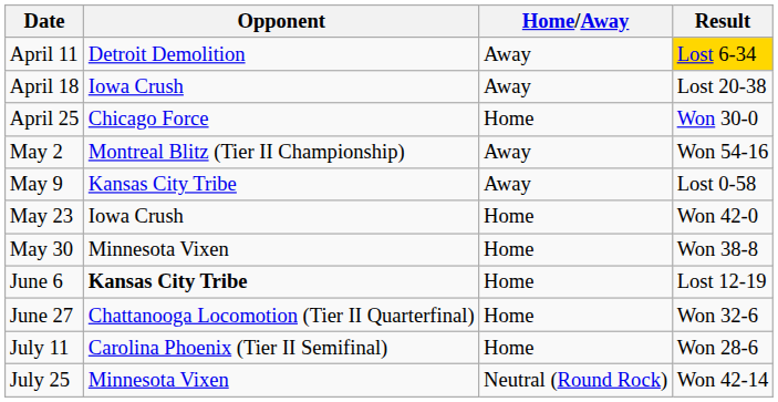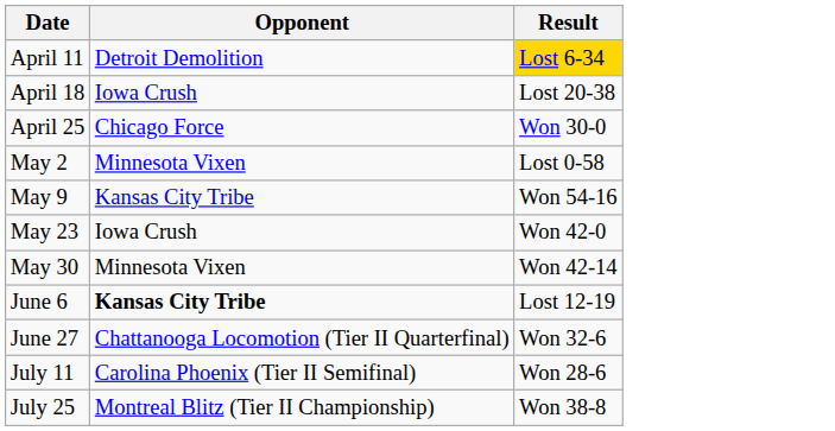- column: Home/Away | Away | Away | Home | Away | Away | Home | Home | Home | Home | Home | Neutral (Round Rock)
May 2 | Opponent: Montreal Blitz (Tier II Championship) -> Minnesota Vixen
May 2 | Result: Won 54-16 -> Lost 0-58
May 9 | Result: Lost 0-58 -> Won 54-16
May 30 | Result: Won 38-8 -> Won 42-14
July 25 | Opponent: Minnesota Vixen -> Montreal Blitz (Tier II Championship)
July 25 | Result: Won 42-14 -> Won 38-8
